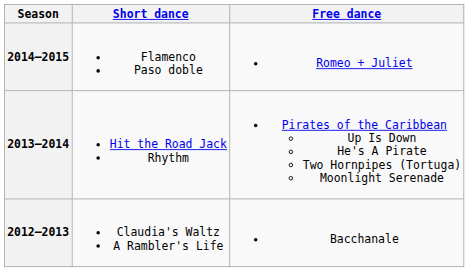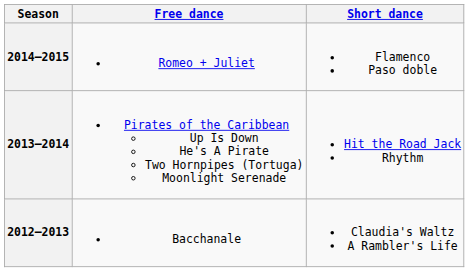columns swapped: Short dance <-> Free dance
